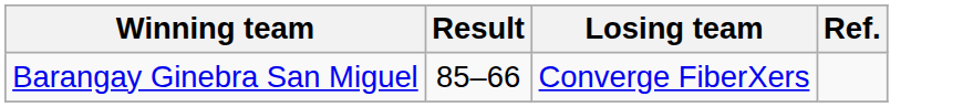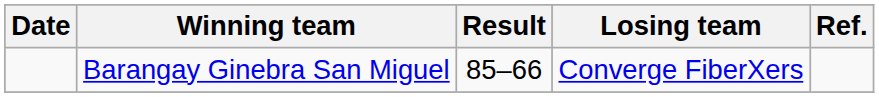+ column: Date
